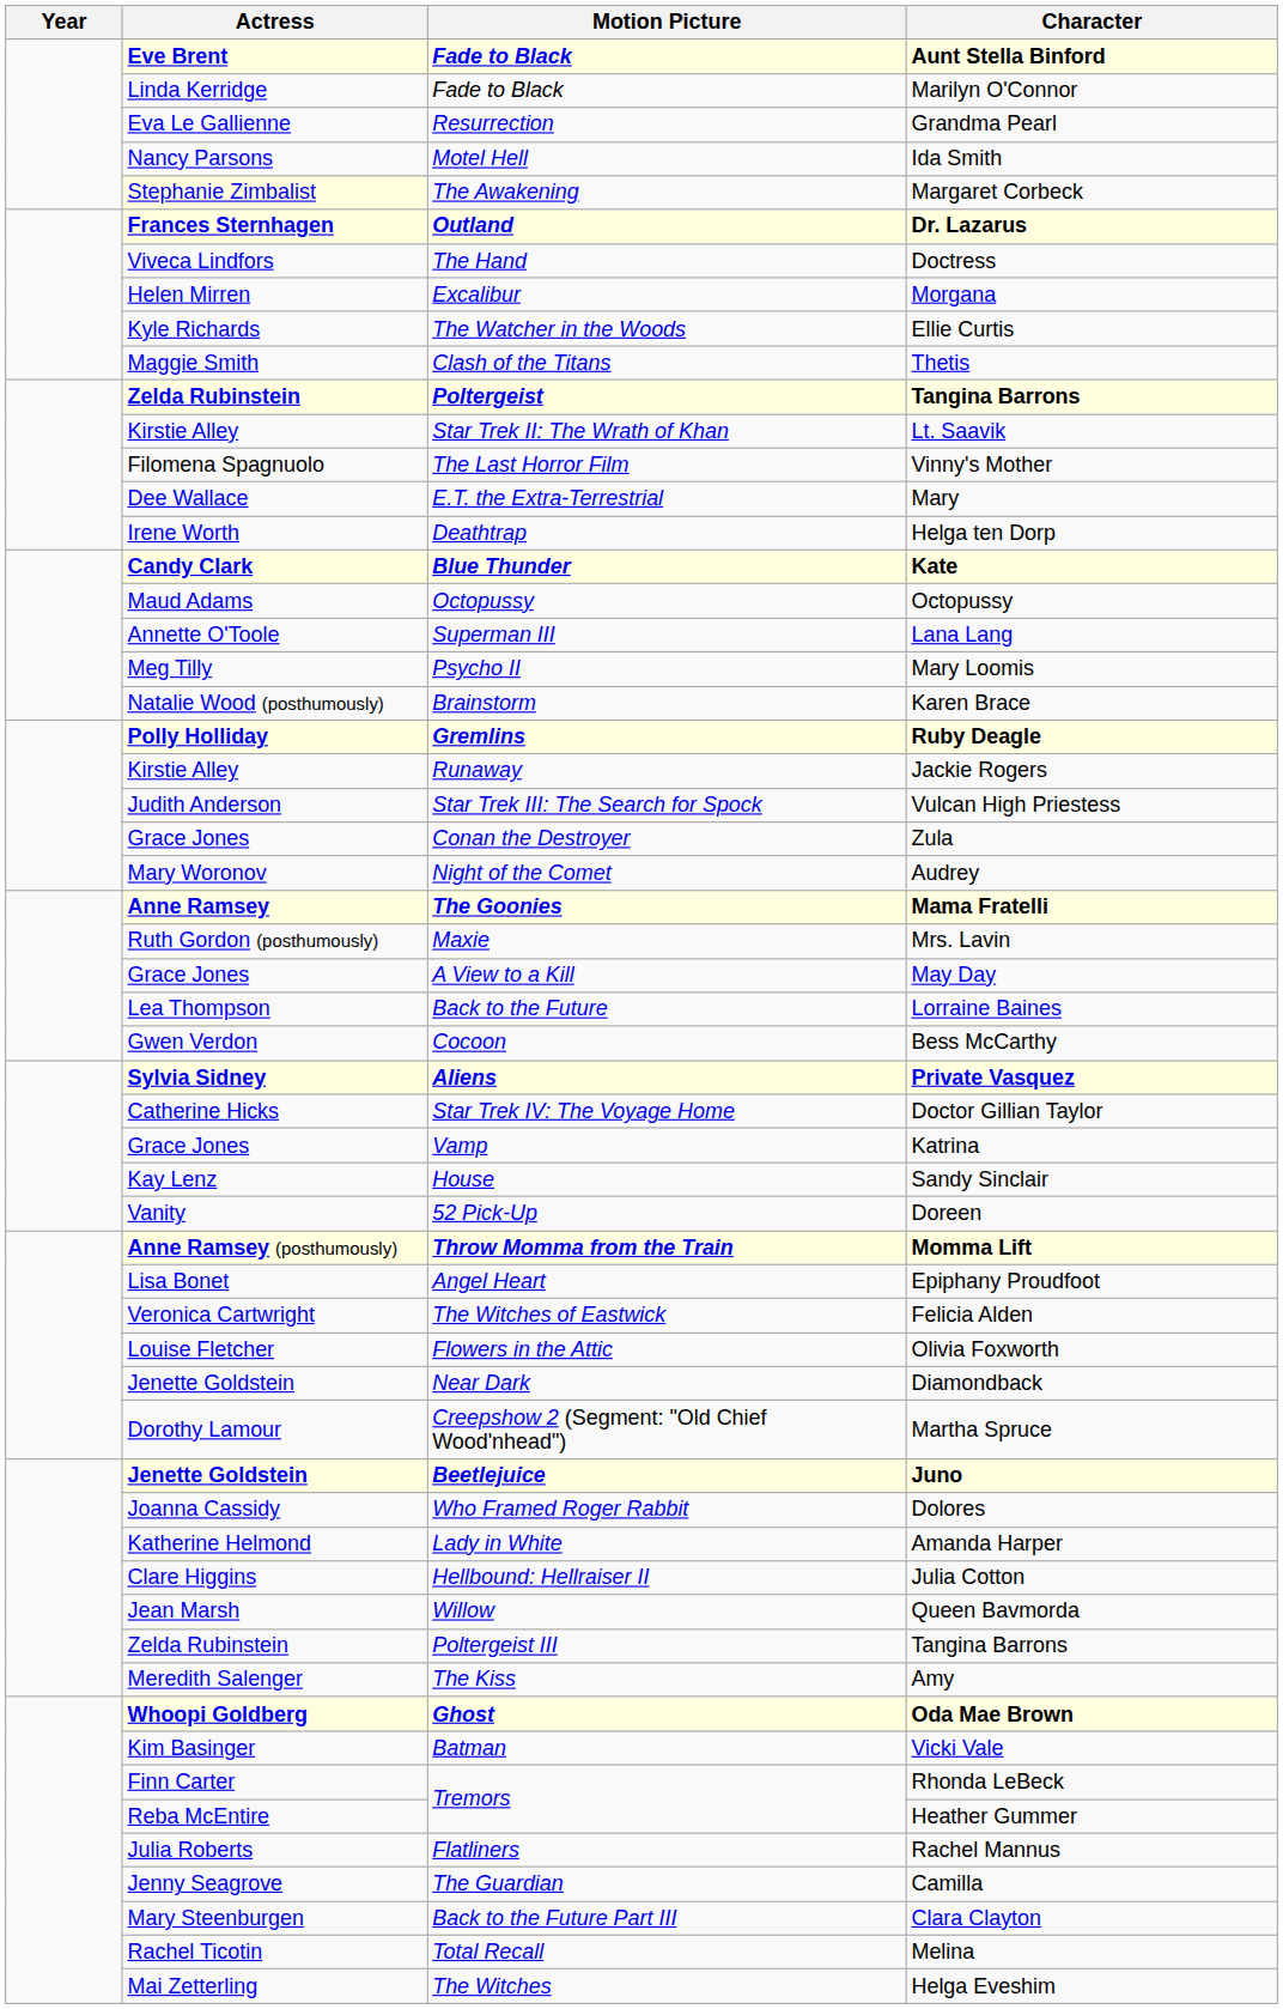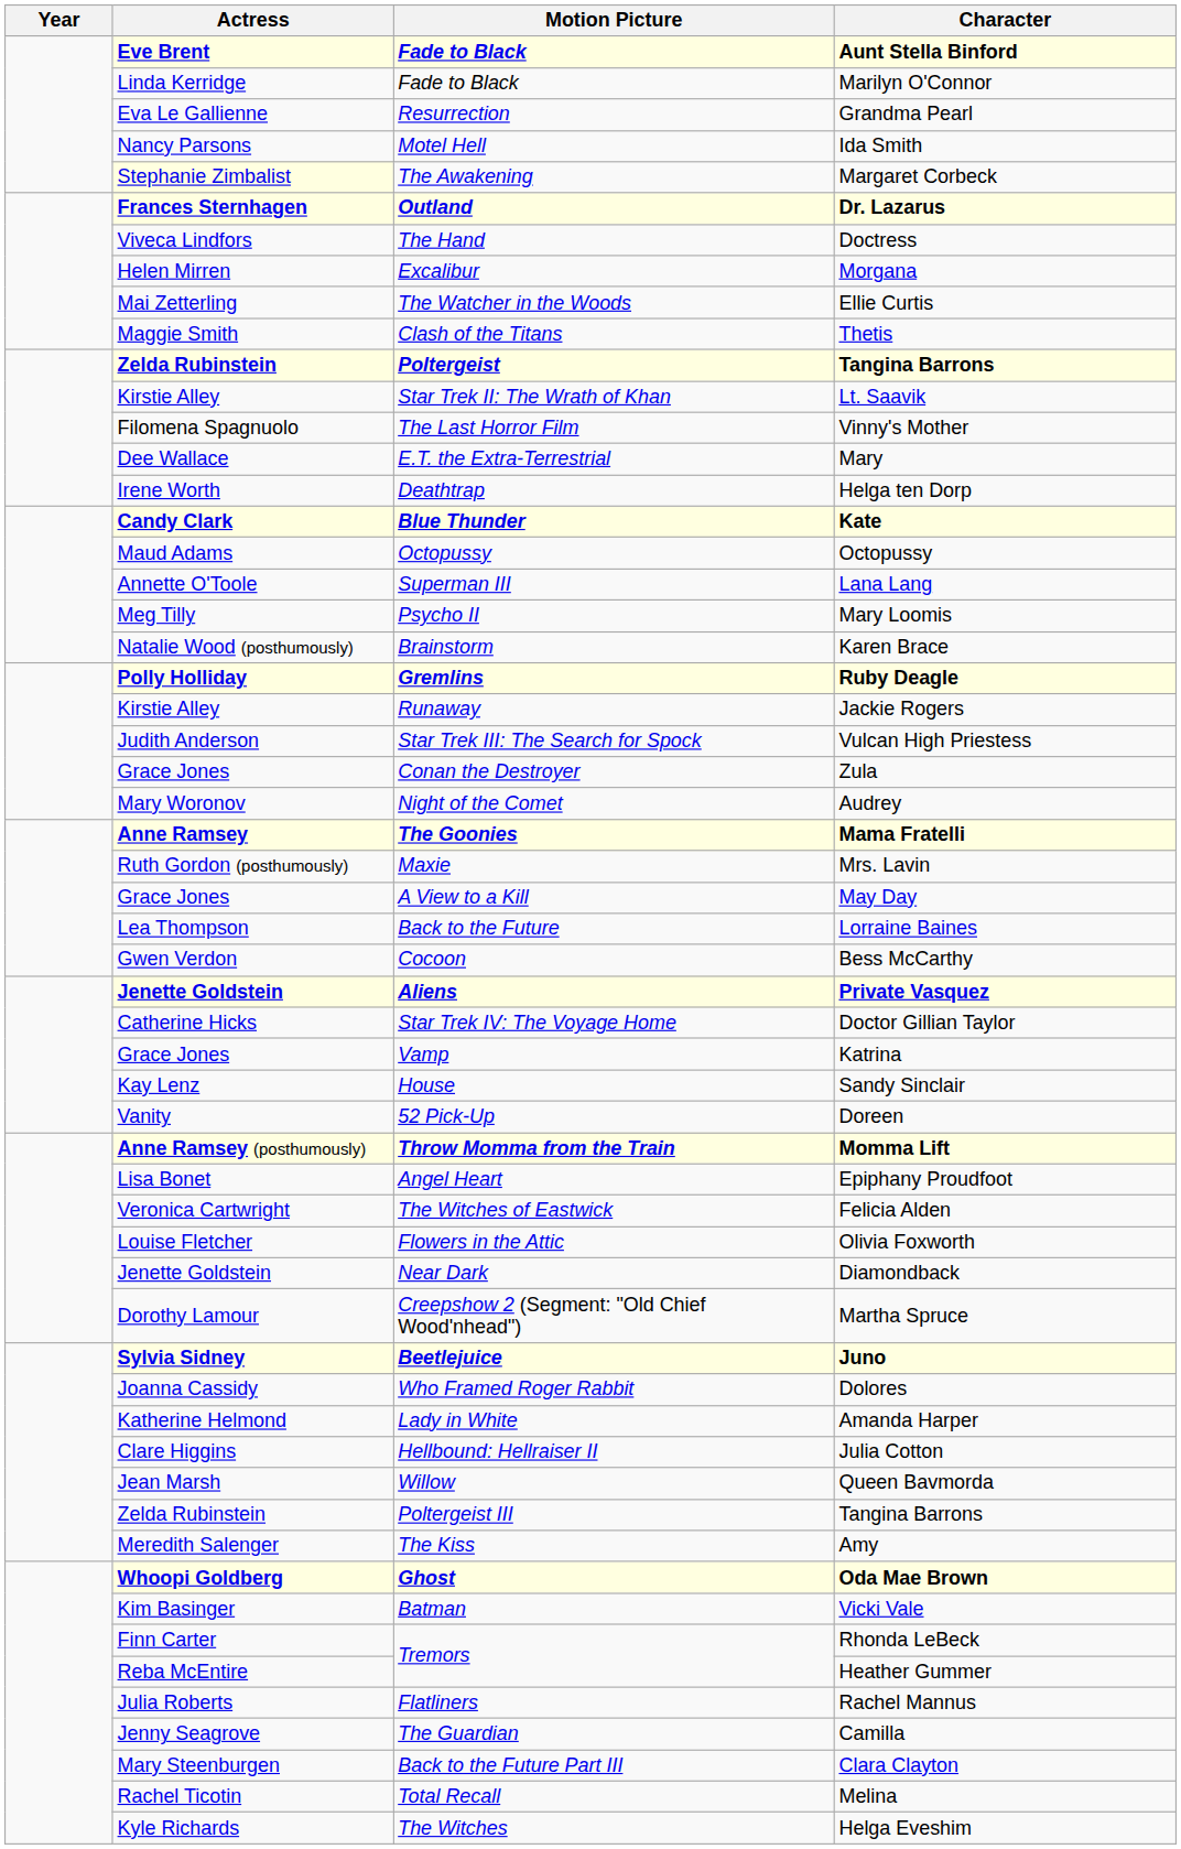Ellie Curtis | Actress: Kyle Richards -> Mai Zetterling
Private Vasquez | Actress: Sylvia Sidney -> Jenette Goldstein
Juno | Actress: Jenette Goldstein -> Sylvia Sidney
Helga Eveshim | Actress: Mai Zetterling -> Kyle Richards
